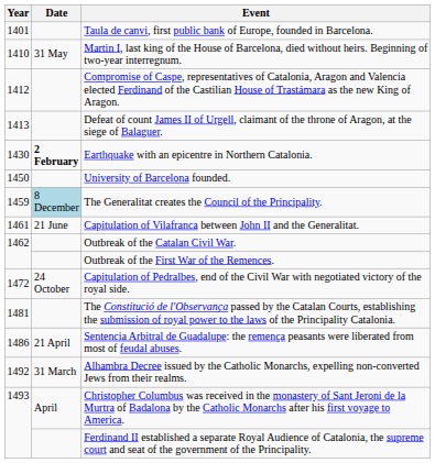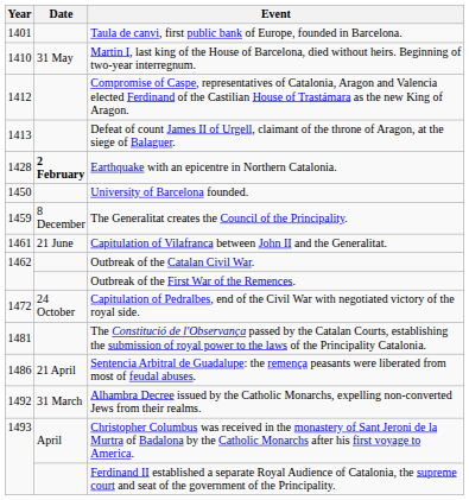Earthquake with an epicentre in Northern Catalonia. | Year: 1430 -> 1428
The Generalitat creates the Council of the Principality. | Date: lightblue background -> no background
